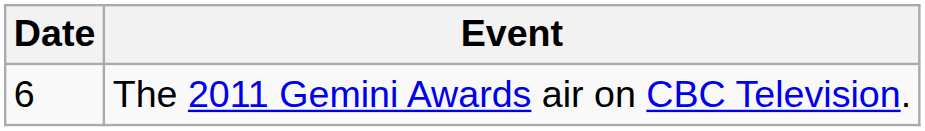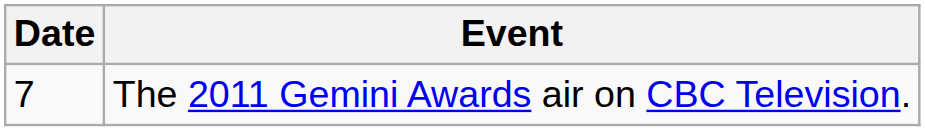The 2011 Gemini Awards air on CBC Television. | Date: 6 -> 7
